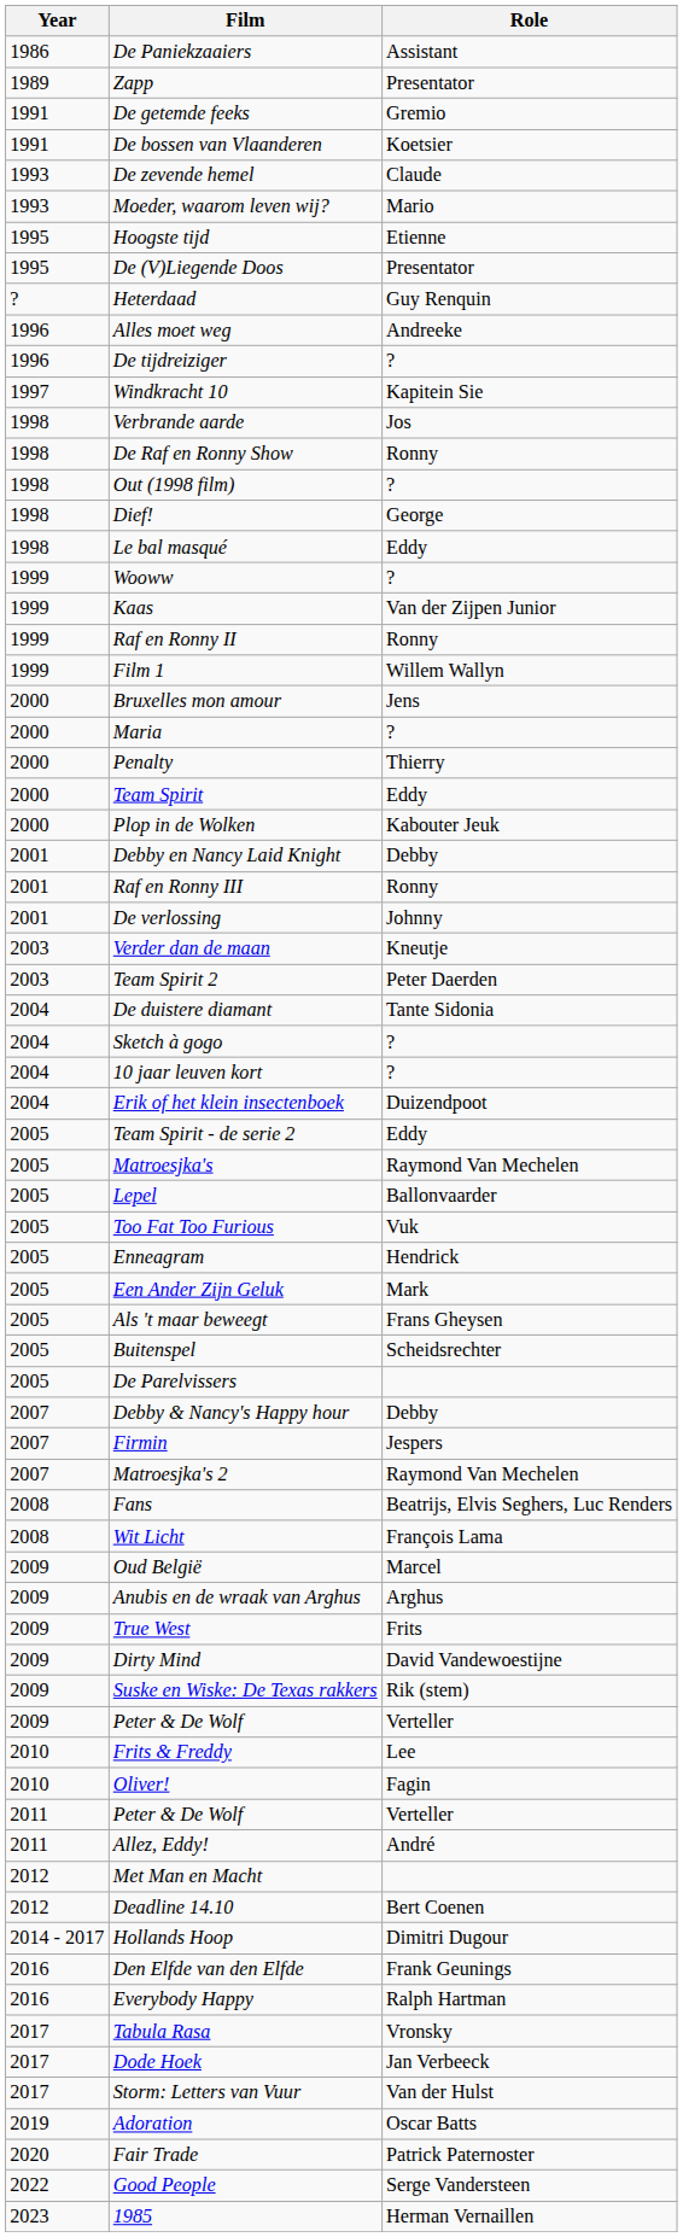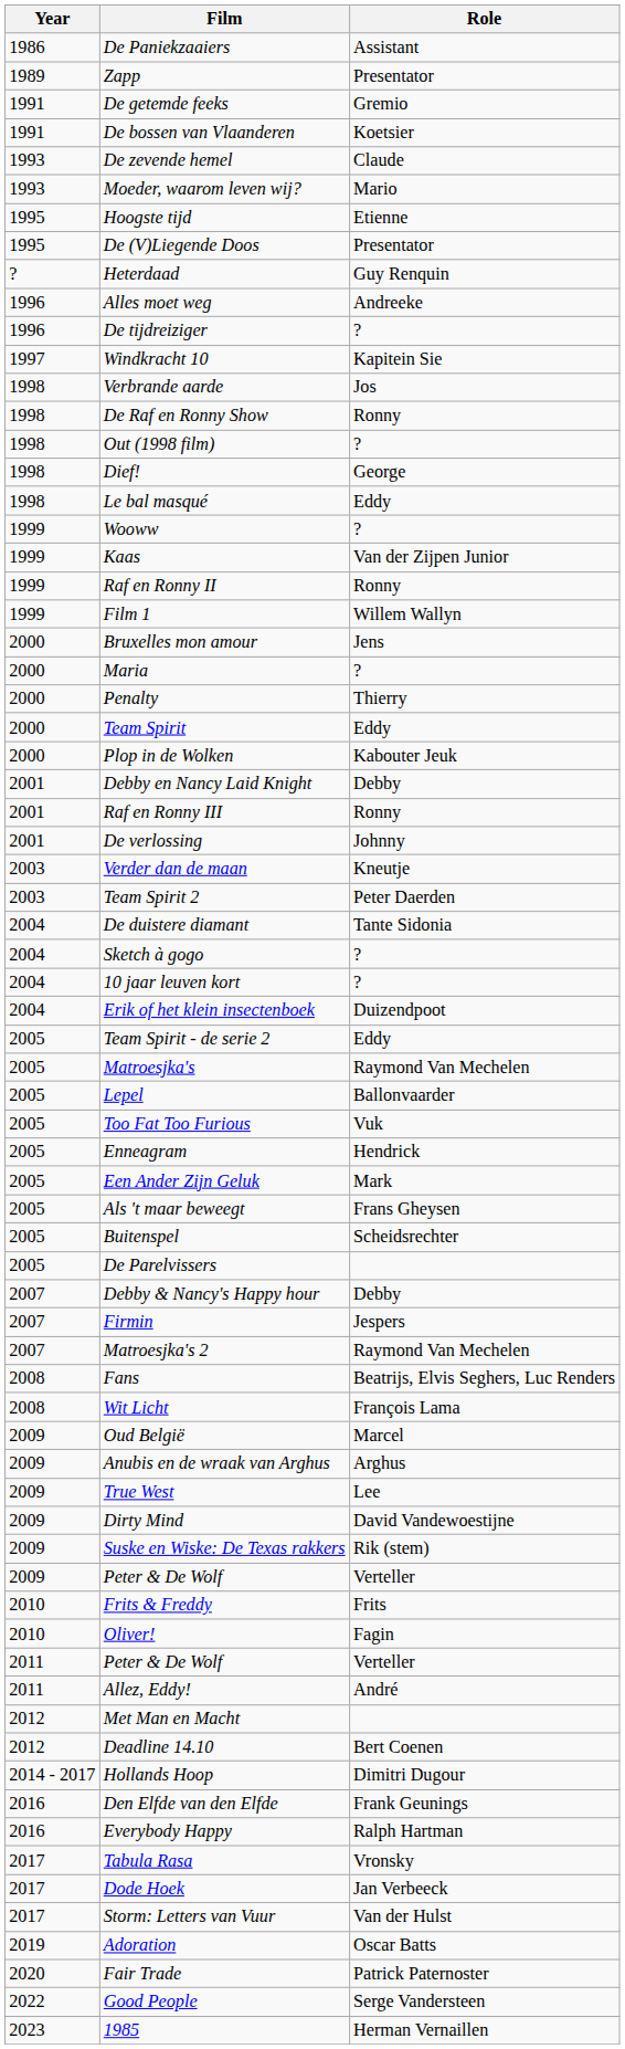True West | Role: Frits -> Lee
Frits & Freddy | Role: Lee -> Frits
